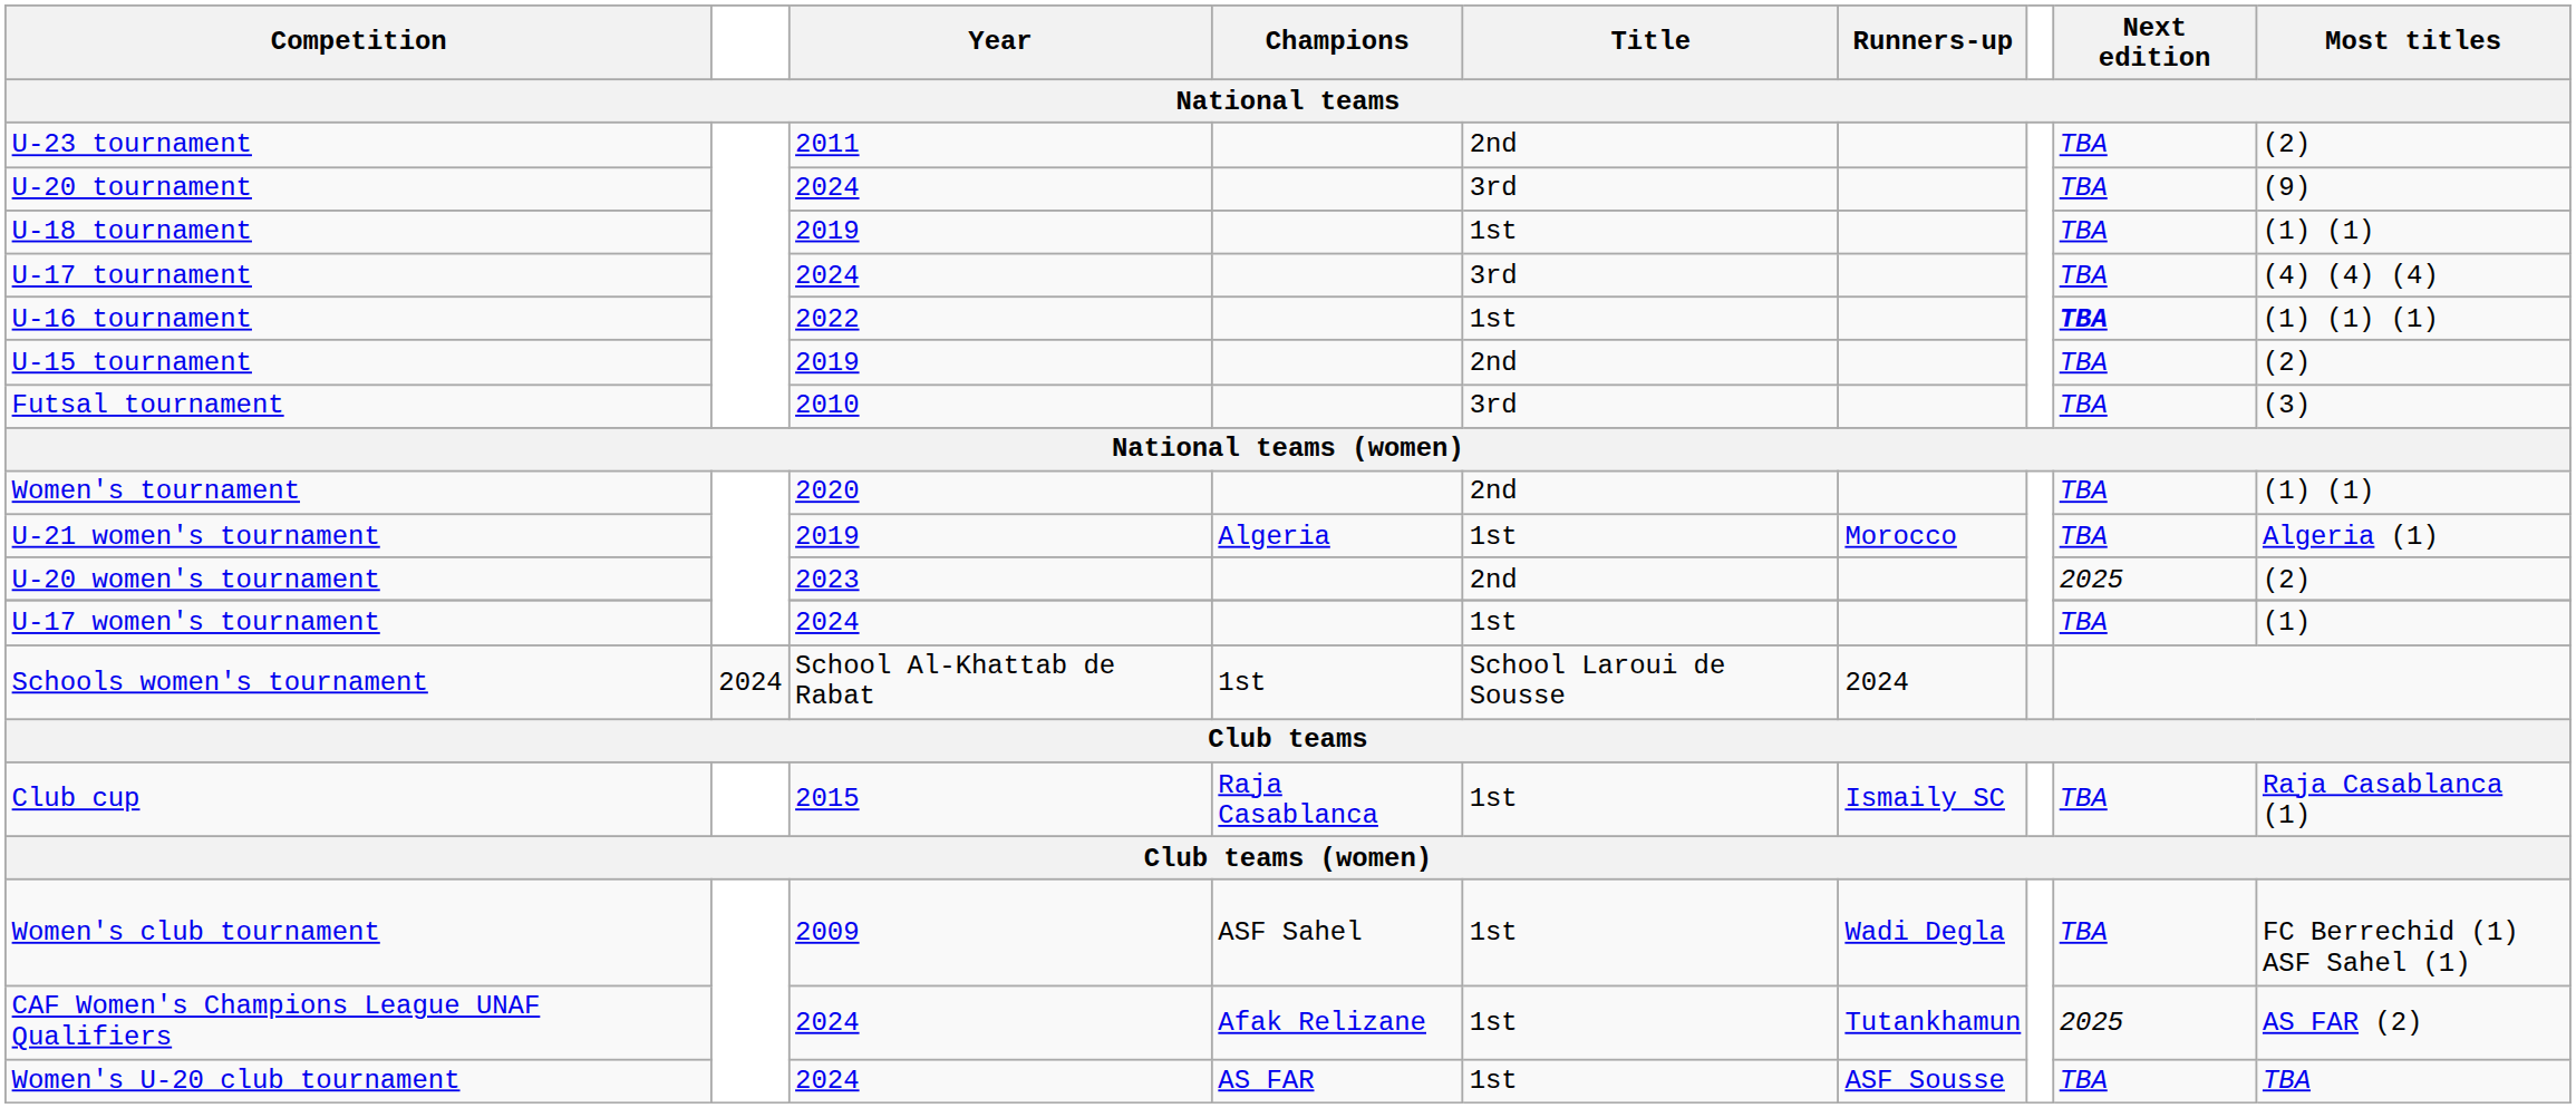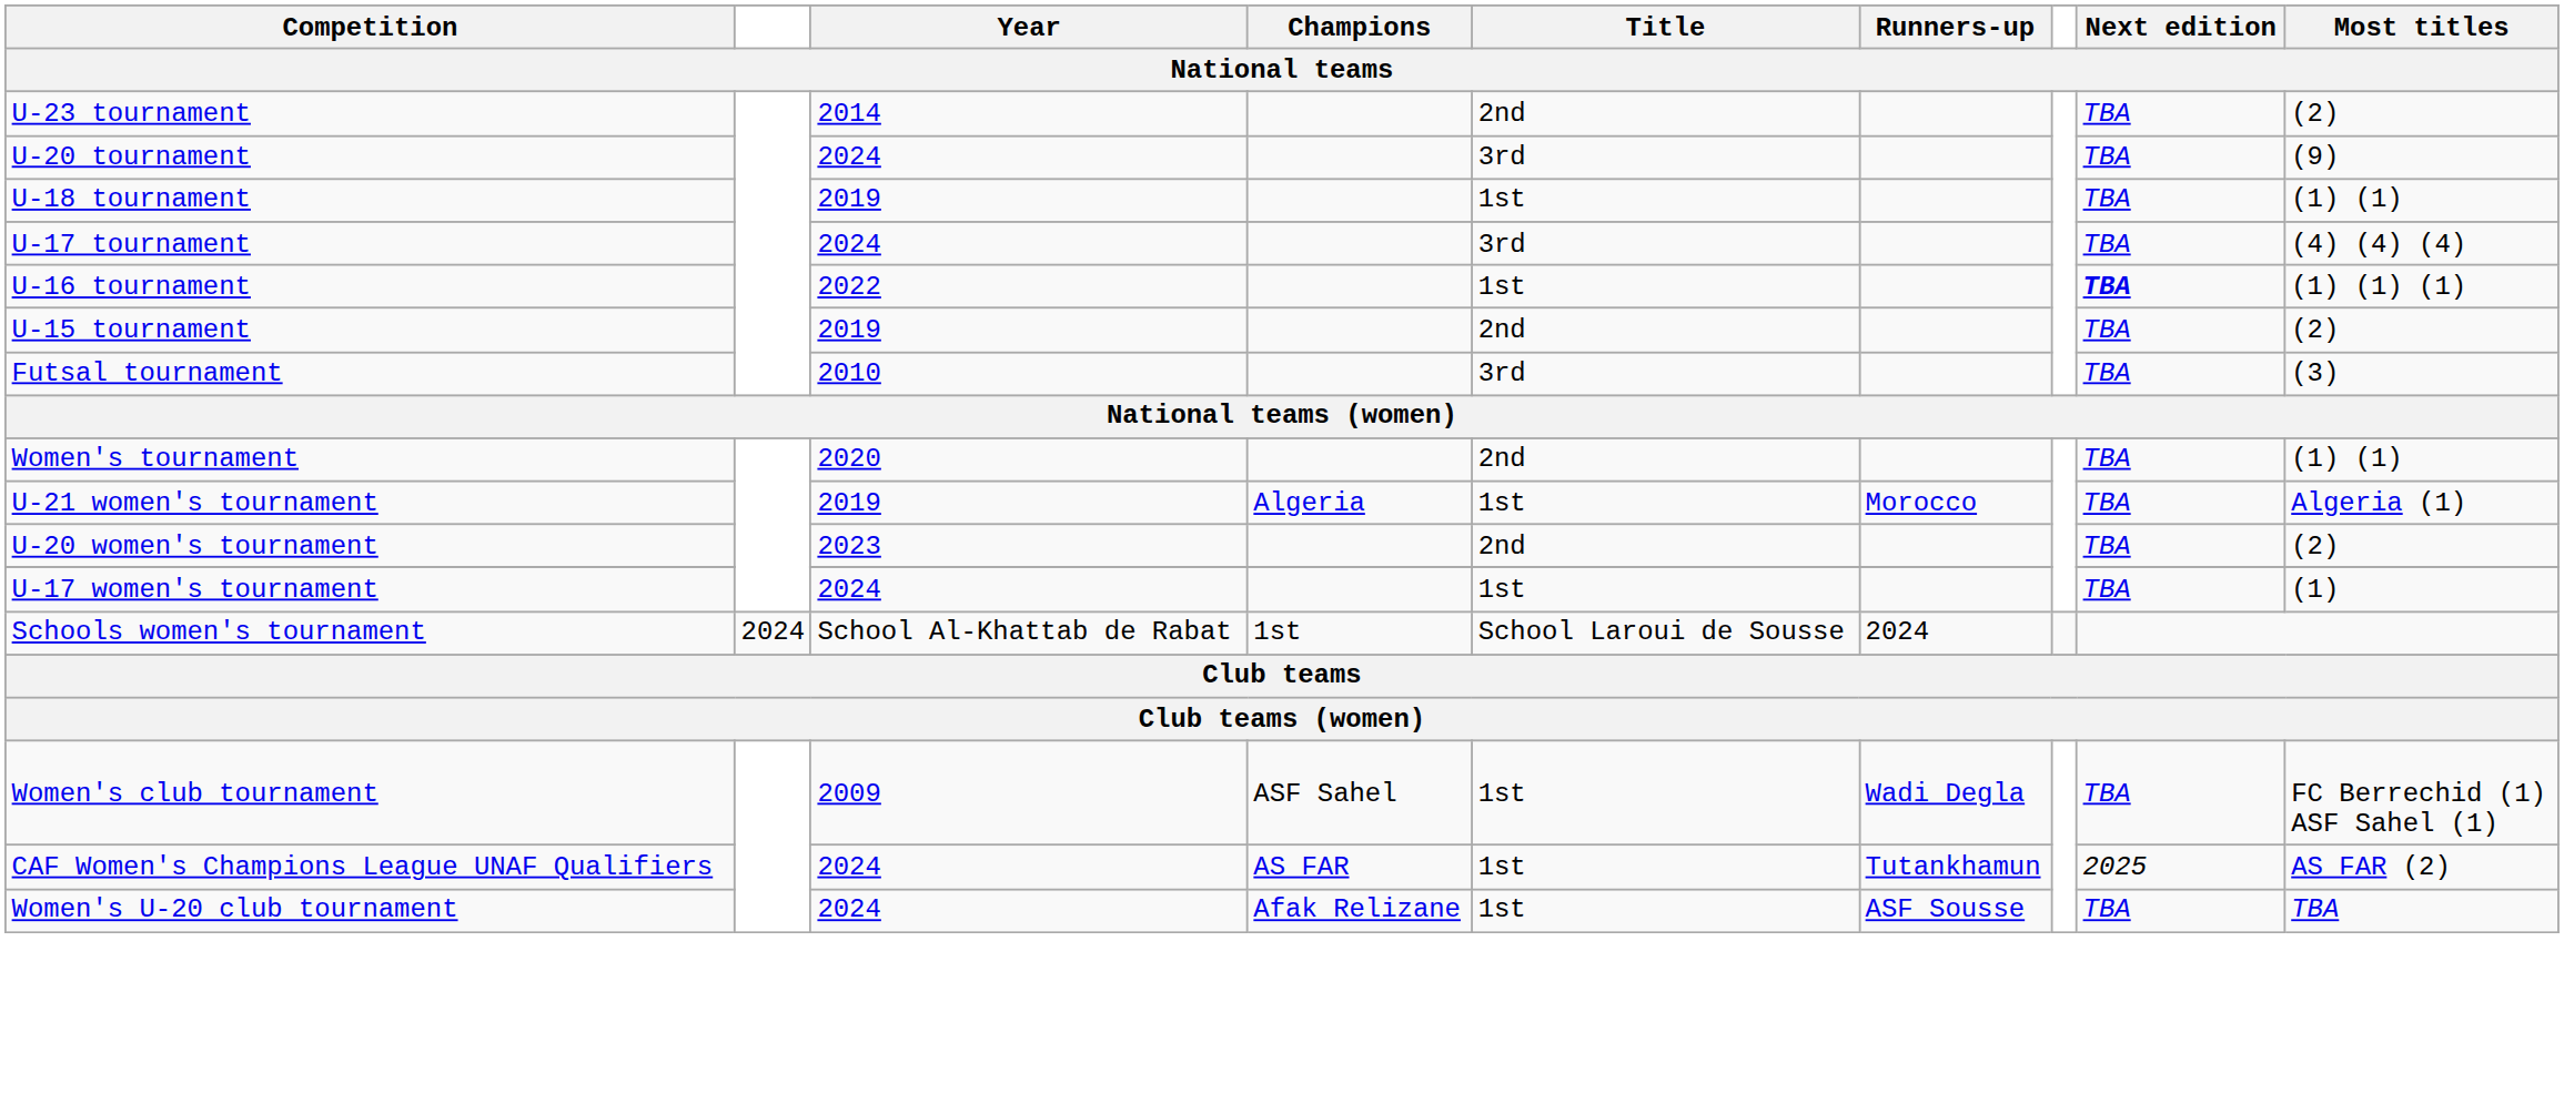U-23 tournament | Year: 2011 -> 2014
U-20 women's tournament | Next edition: 2025 -> TBA
- row: Club cup | 2015 | Raja Casablanca | 1st | Ismaily SC | TBA | Raja Casablanca (1)
CAF Women's Champions League UNAF Qualifiers | Champions: Afak Relizane -> AS FAR
Women's U-20 club tournament | Champions: AS FAR -> Afak Relizane
